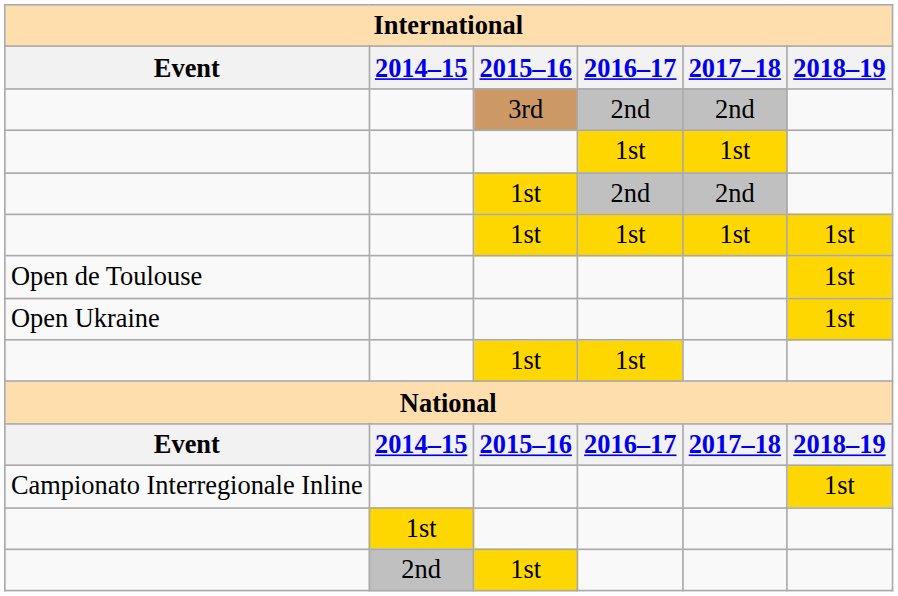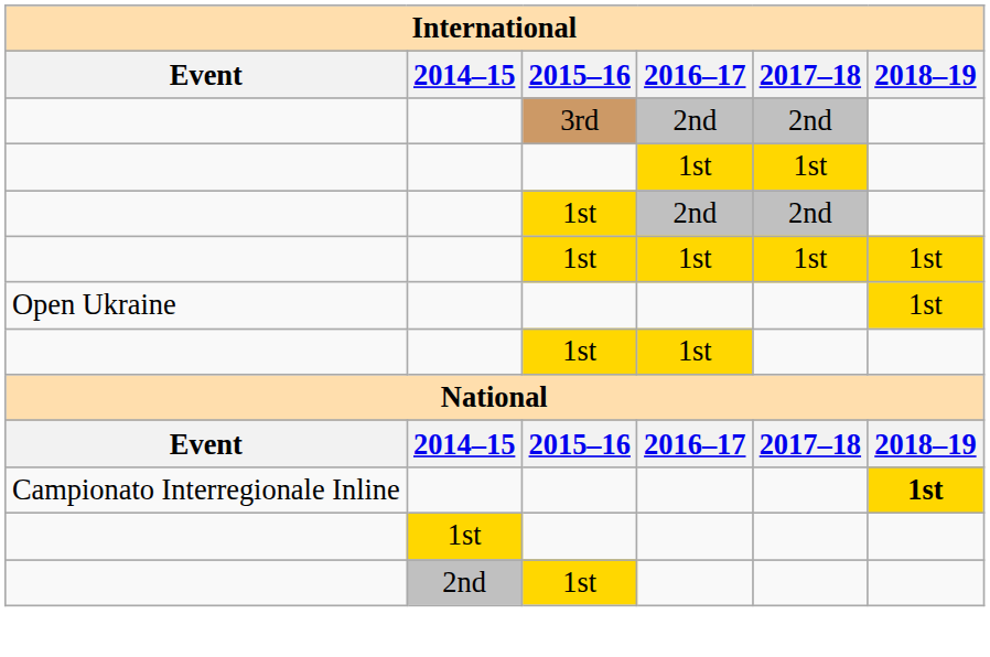- row: Open de Toulouse | 1st
Campionato Interregionale Inline | 2018–19: normal -> bold
